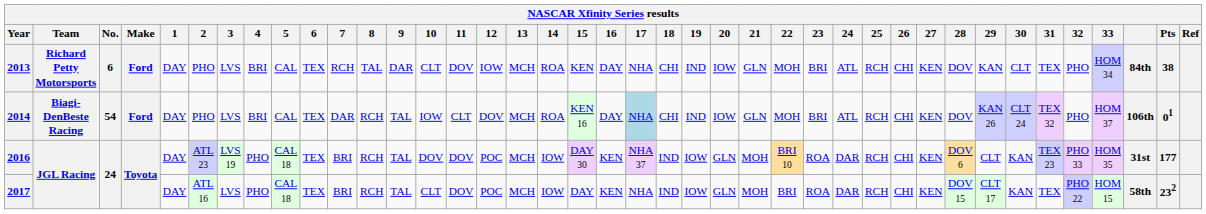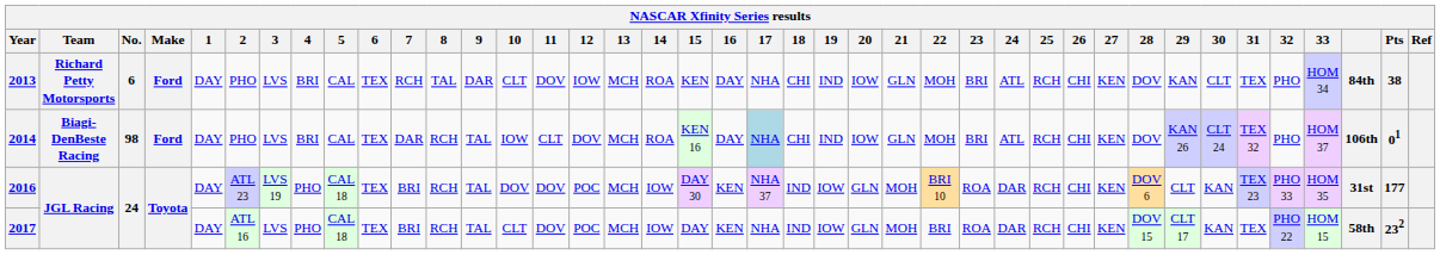2014 | No.: 54 -> 98
